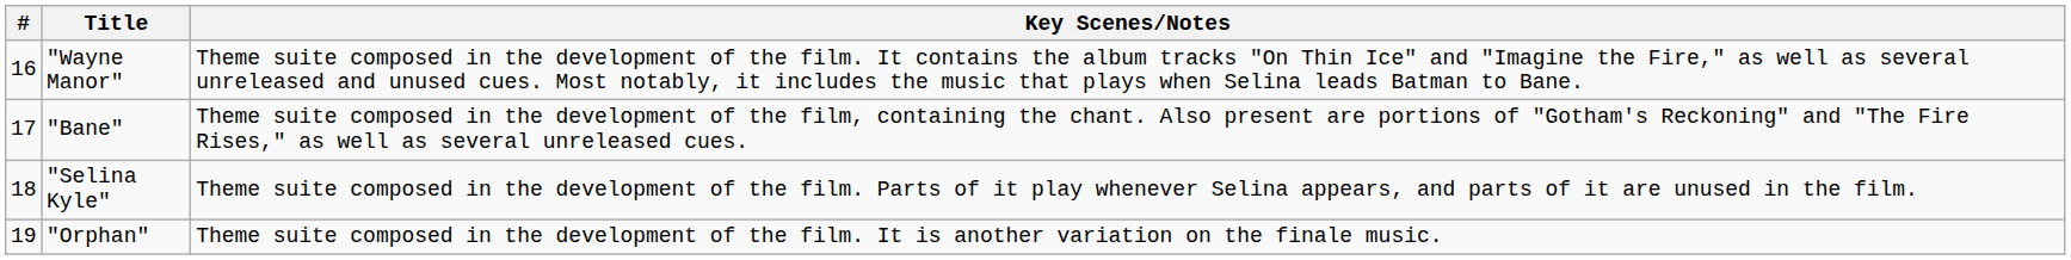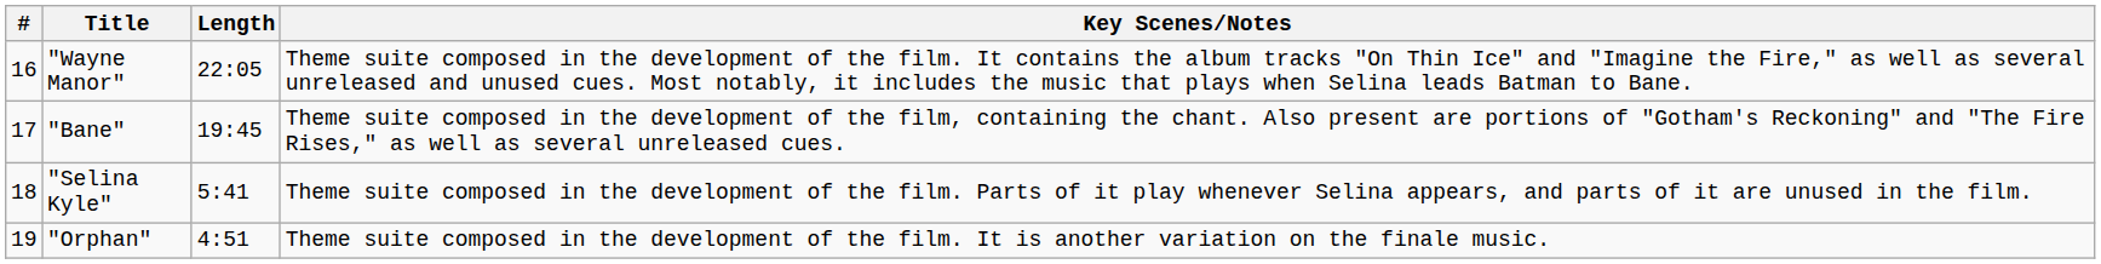+ column: Length | 22:05 | 19:45 | 5:41 | 4:51
